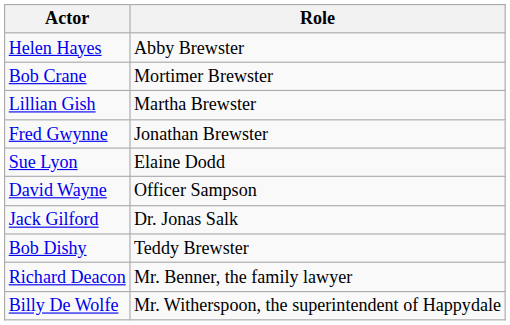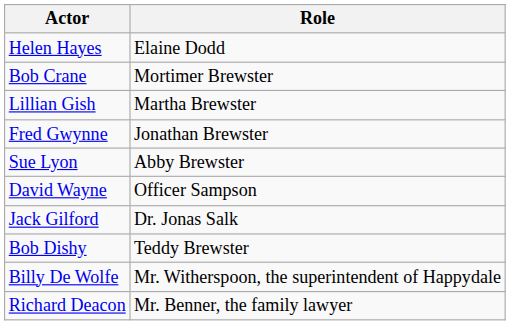Helen Hayes | Role: Abby Brewster -> Elaine Dodd
Sue Lyon | Role: Elaine Dodd -> Abby Brewster
rows swapped: Richard Deacon <-> Billy De Wolfe
